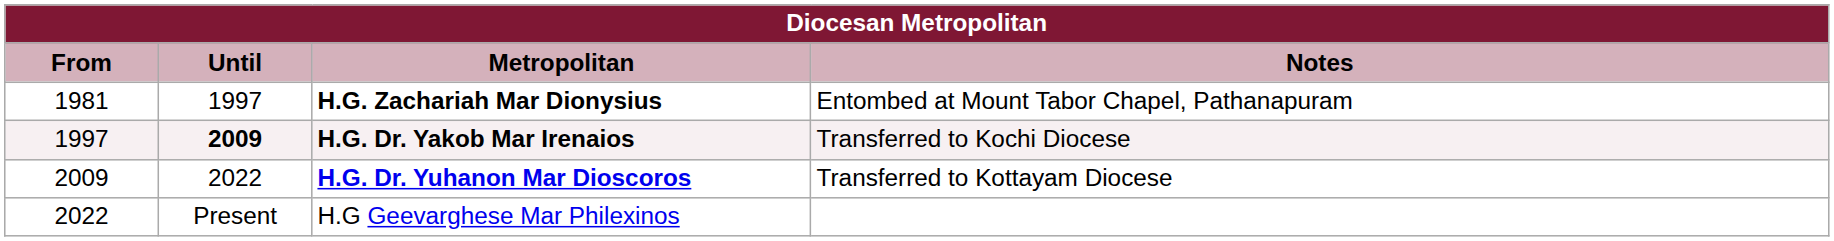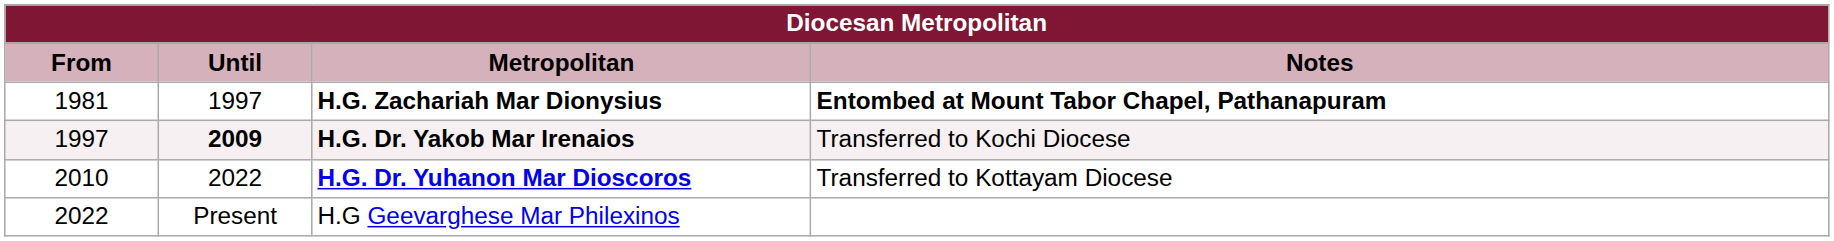H.G. Zachariah Mar Dionysius | Notes: normal -> bold
H.G. Dr. Yuhanon Mar Dioscoros | From: 2009 -> 2010
